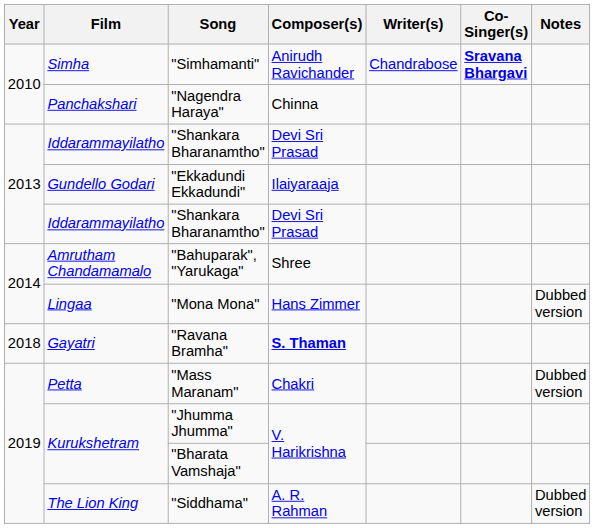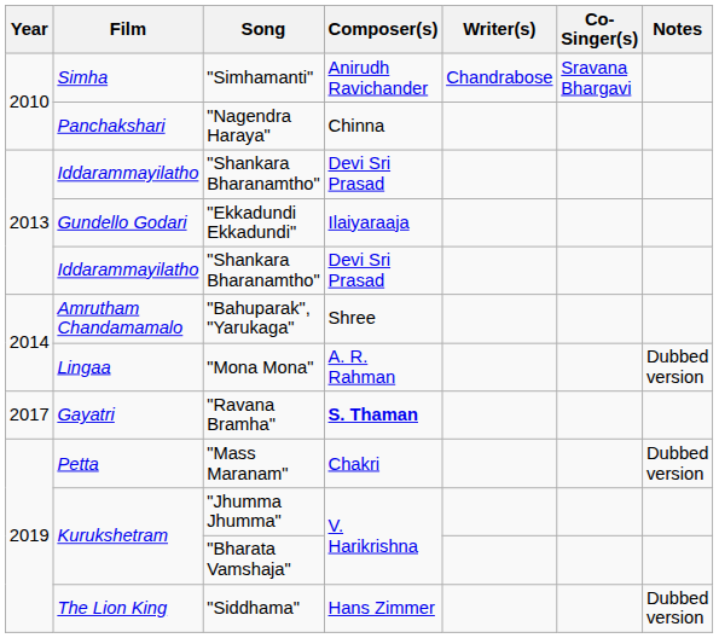"Simhamanti" | Co-Singer(s): bold -> normal
"Mona Mona" | Composer(s): Hans Zimmer -> A. R. Rahman
"Ravana Bramha" | Year: 2018 -> 2017
"Siddhama" | Composer(s): A. R. Rahman -> Hans Zimmer
